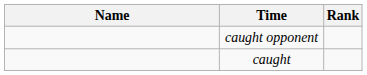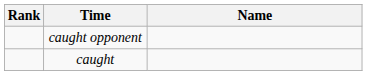columns swapped: Name <-> Rank
